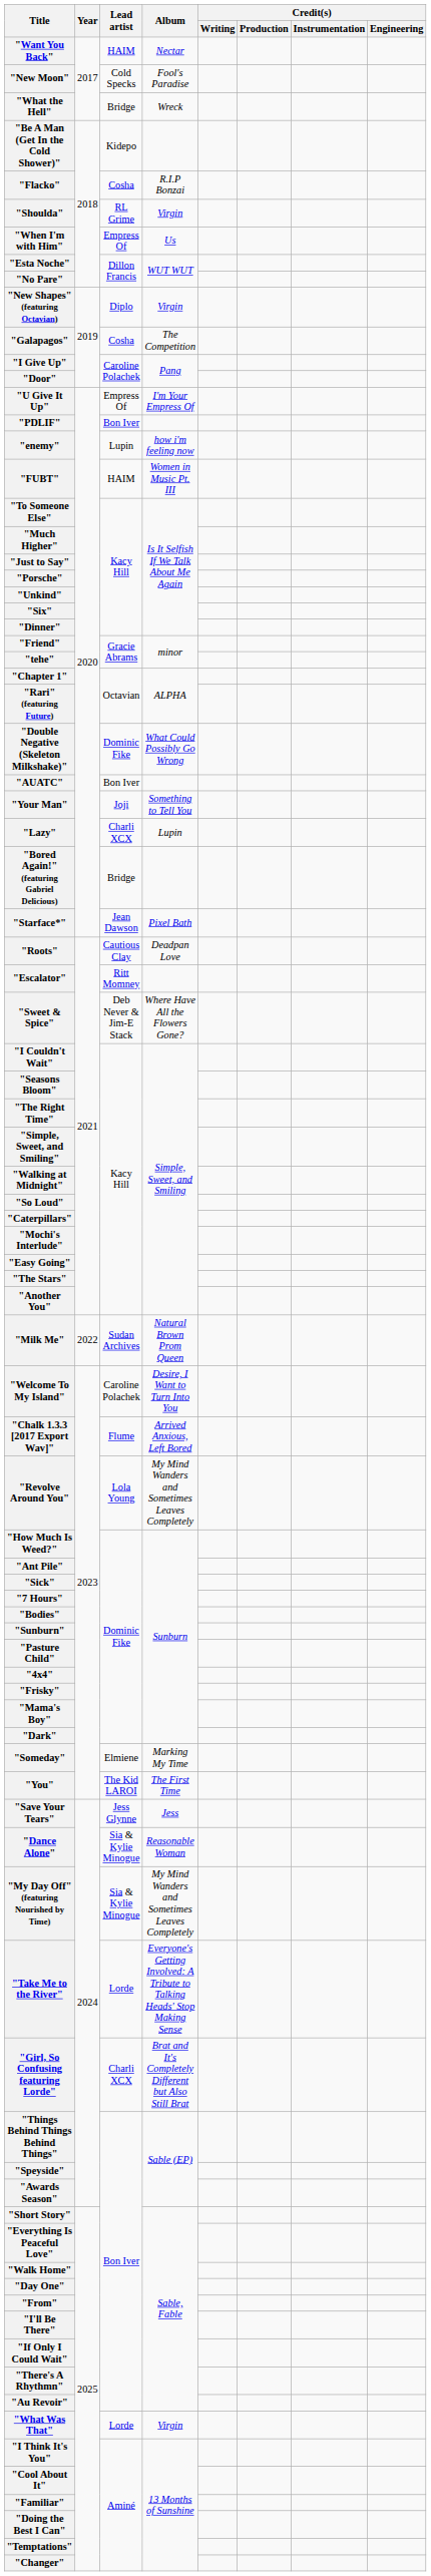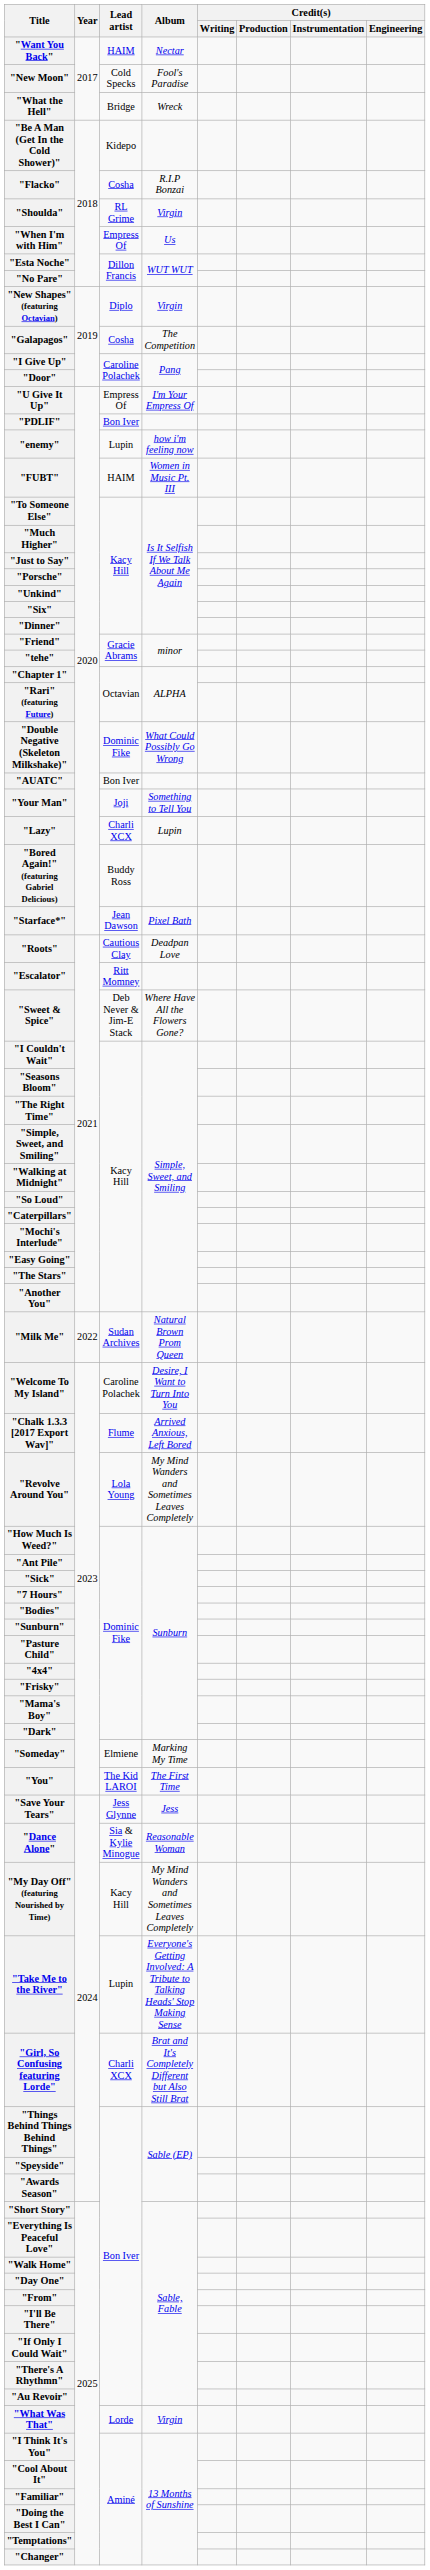"Bored Again!" (featuring Gabriel Delicious) | Lead artist: Bridge -> Buddy Ross
"My Day Off" (featuring Nourished by Time) | Lead artist: Sia & Kylie Minogue -> Kacy Hill
"Take Me to the River" | Lead artist: Lorde -> Lupin
